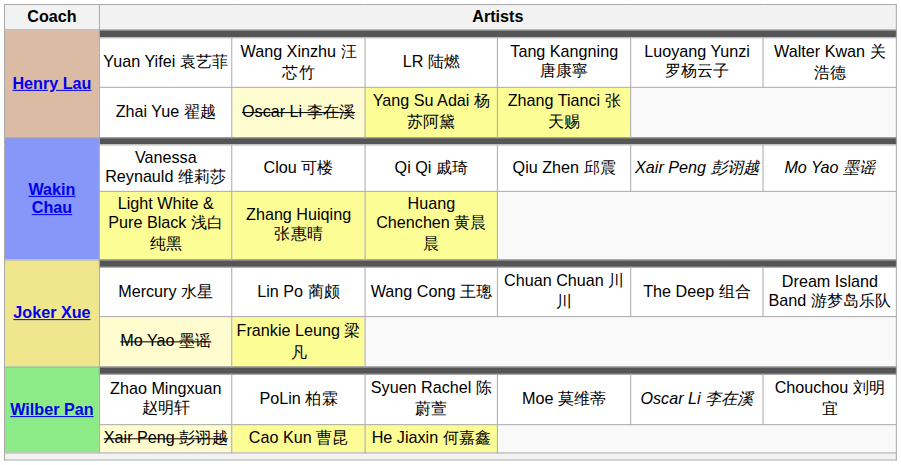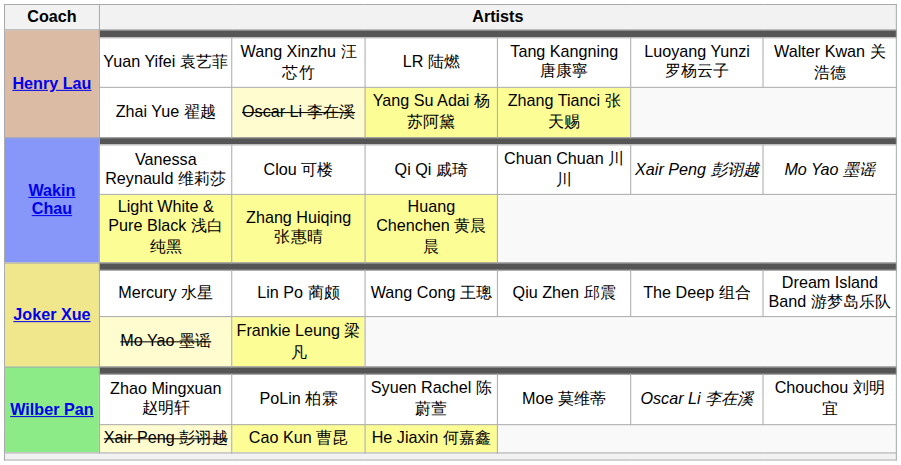Vanessa Reynauld 维莉莎 | column 5: Qiu Zhen 邱震 -> Chuan Chuan 川川
Mercury 水星 | column 5: Chuan Chuan 川川 -> Qiu Zhen 邱震
